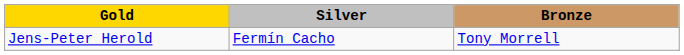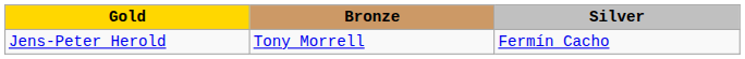columns swapped: Silver <-> Bronze
